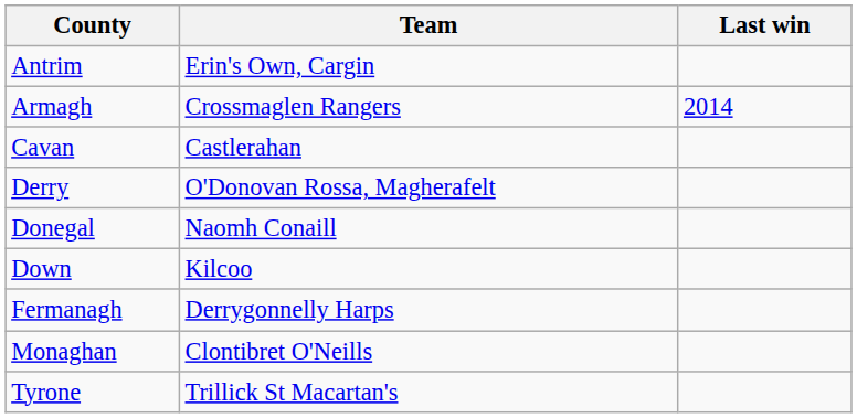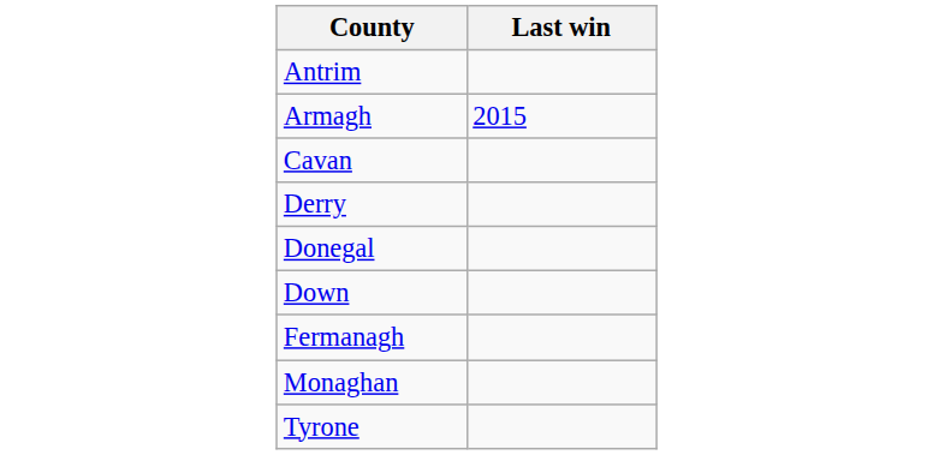- column: Team | Erin's Own, Cargin | Crossmaglen Rangers | Castlerahan | O'Donovan Rossa, Magherafelt | Naomh Conaill | Kilcoo | Derrygonnelly Harps | Clontibret O'Neills | Trillick St Macartan's
Armagh | Last win: 2014 -> 2015
